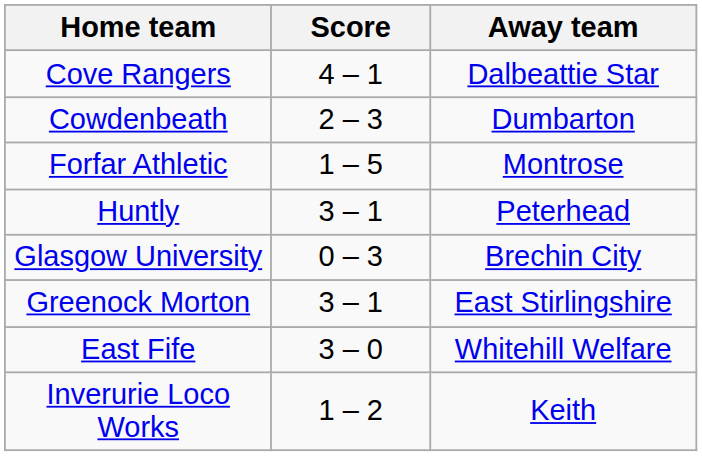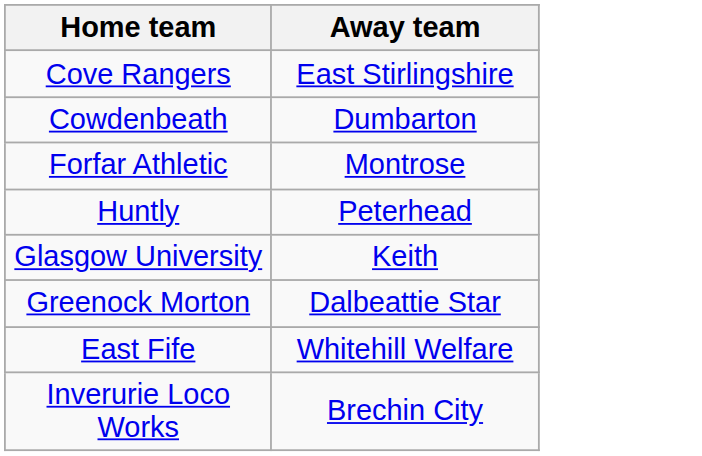- column: Score | 4 – 1 | 2 – 3 | 1 – 5 | 3 – 1 | 0 – 3 | 3 – 1 | 3 – 0 | 1 – 2
Cove Rangers | Away team: Dalbeattie Star -> East Stirlingshire
Glasgow University | Away team: Brechin City -> Keith
Greenock Morton | Away team: East Stirlingshire -> Dalbeattie Star
Inverurie Loco Works | Away team: Keith -> Brechin City
